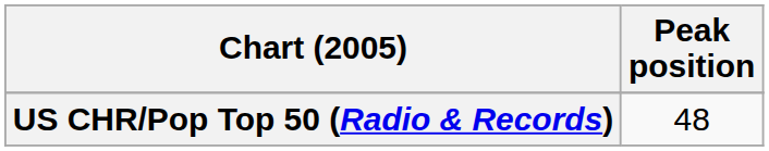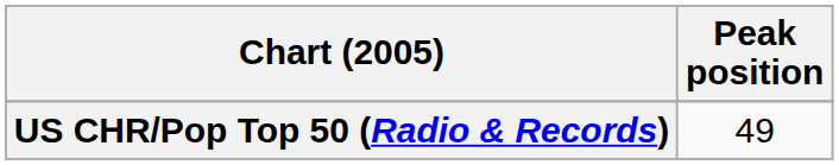US CHR/Pop Top 50 (Radio & Records) | Peak position: 48 -> 49
